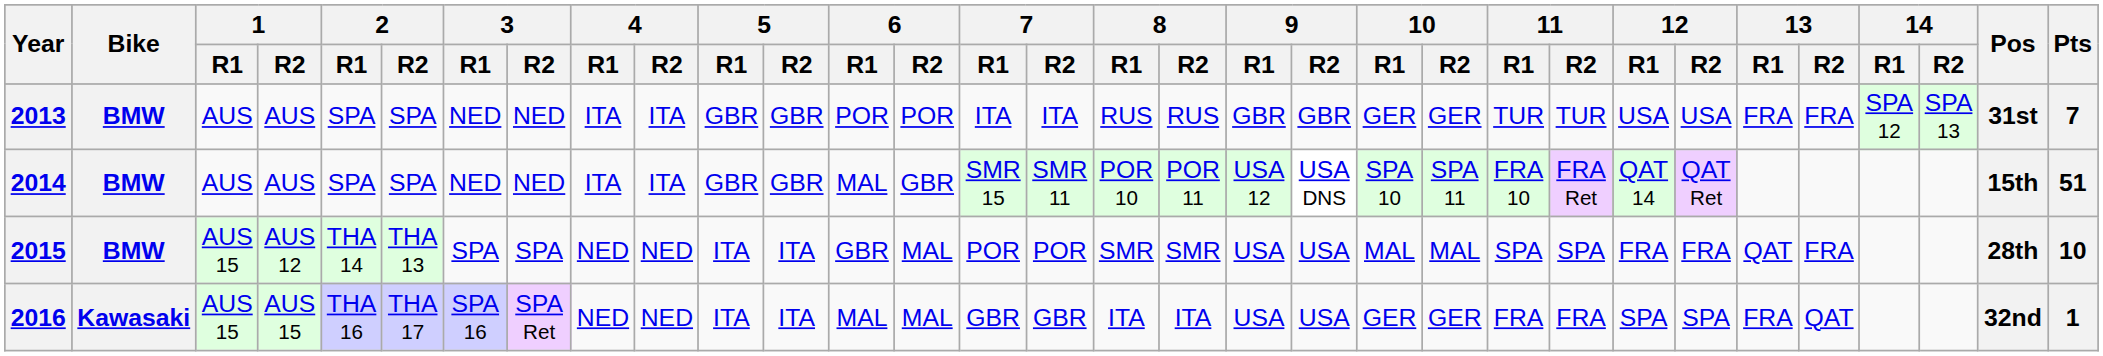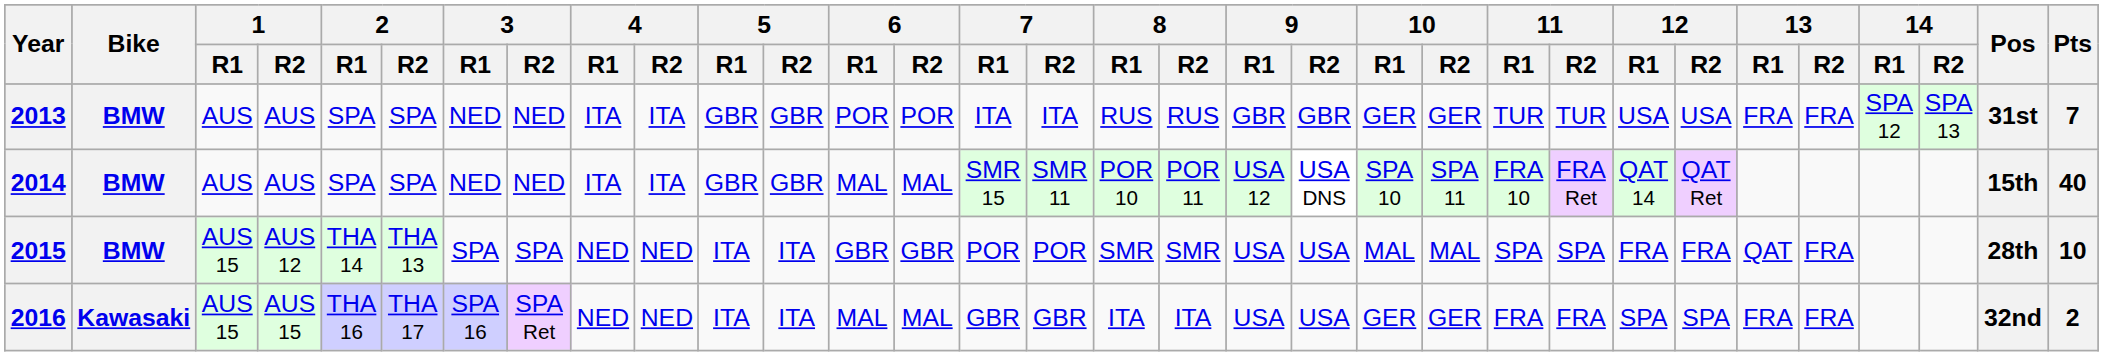2014 | 6 / R2: GBR -> MAL
2014 | Pts: 51 -> 40
2015 | 6 / R2: MAL -> GBR
2016 | 13 / R2: QAT -> FRA
2016 | Pts: 1 -> 2
